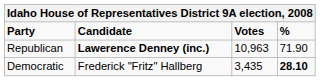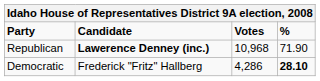Republican | Votes: 10,963 -> 10,968
Democratic | Votes: 3,435 -> 4,286
